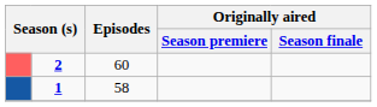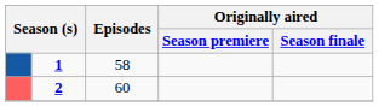rows swapped: 1 <-> 2
